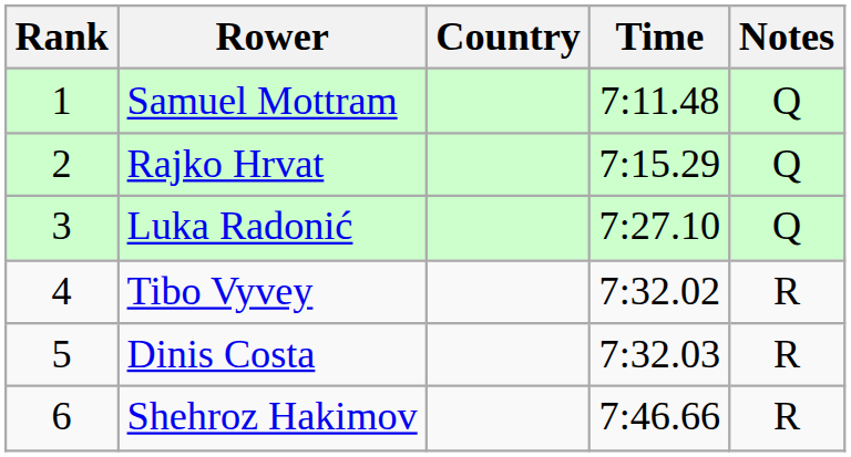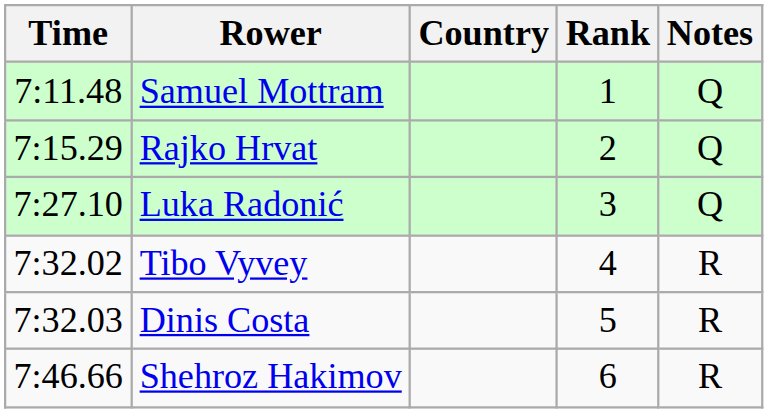columns swapped: Rank <-> Time
